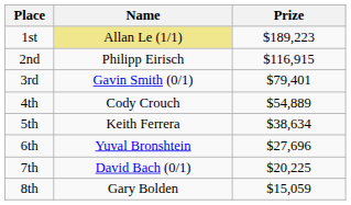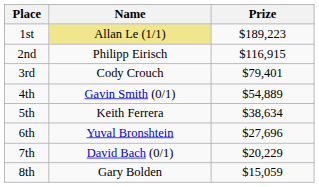3rd | Name: Gavin Smith (0/1) -> Cody Crouch
4th | Name: Cody Crouch -> Gavin Smith (0/1)
7th | Prize: $20,225 -> $20,229
